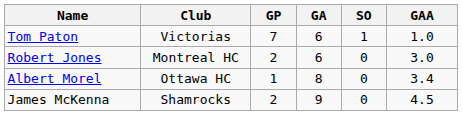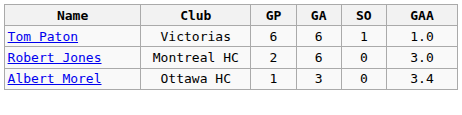Tom Paton | GP: 7 -> 6
Albert Morel | GA: 8 -> 3
- row: James McKenna | Shamrocks | 2 | 9 | 0 | 4.5
